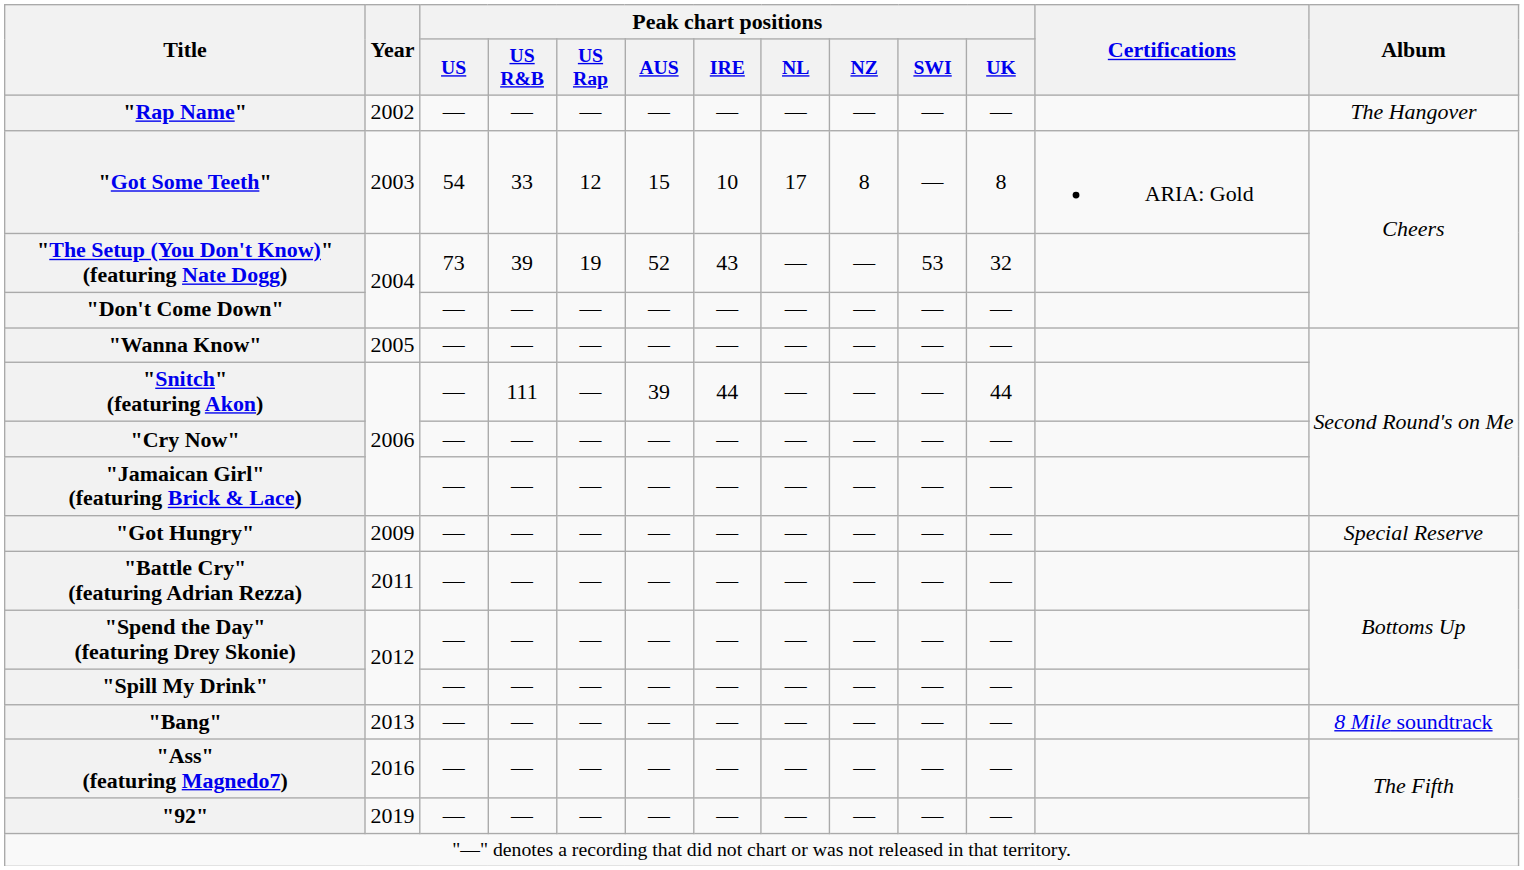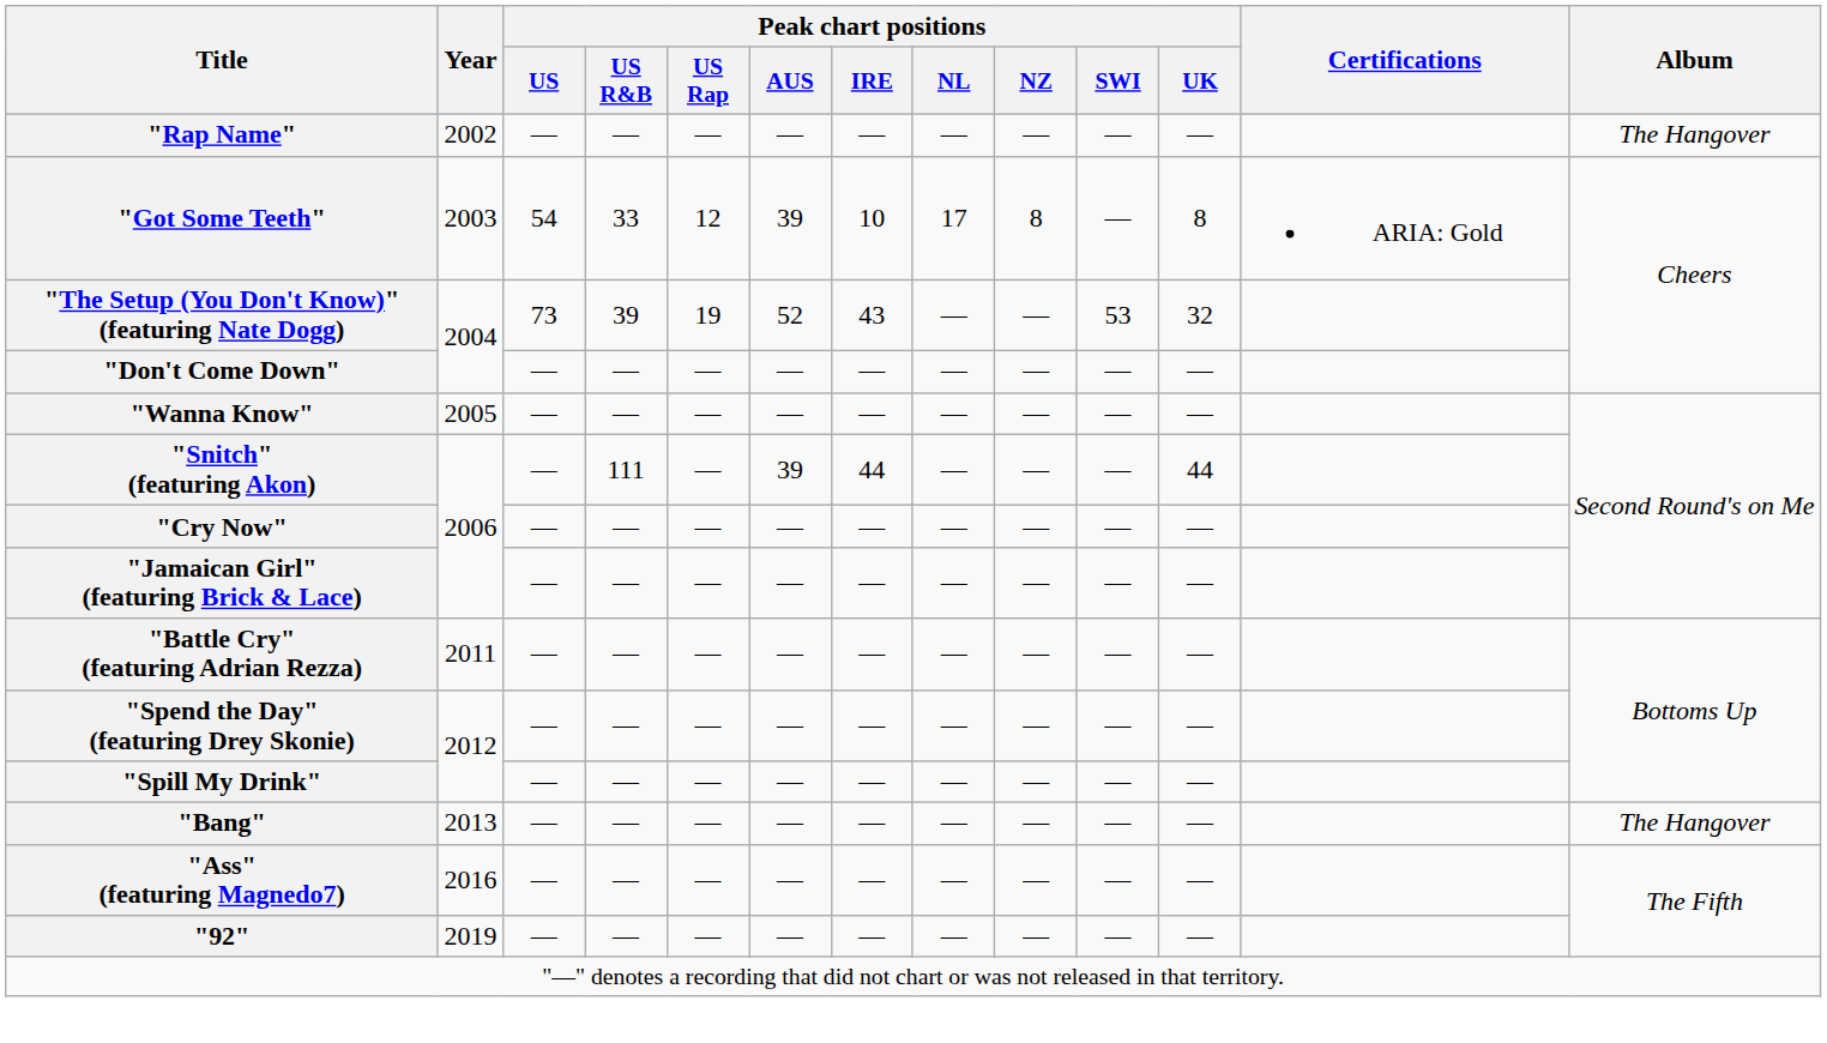"Got Some Teeth" | Peak chart positions / AUS: 15 -> 39
- row: "Got Hungry" | 2009 | — | — | — | — | — | — | — | — | — | Special Reserve
"Bang" | Album: 8 Mile soundtrack -> The Hangover
